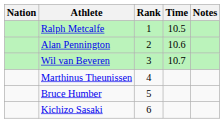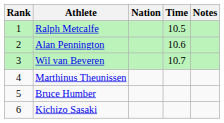columns swapped: Rank <-> Nation
